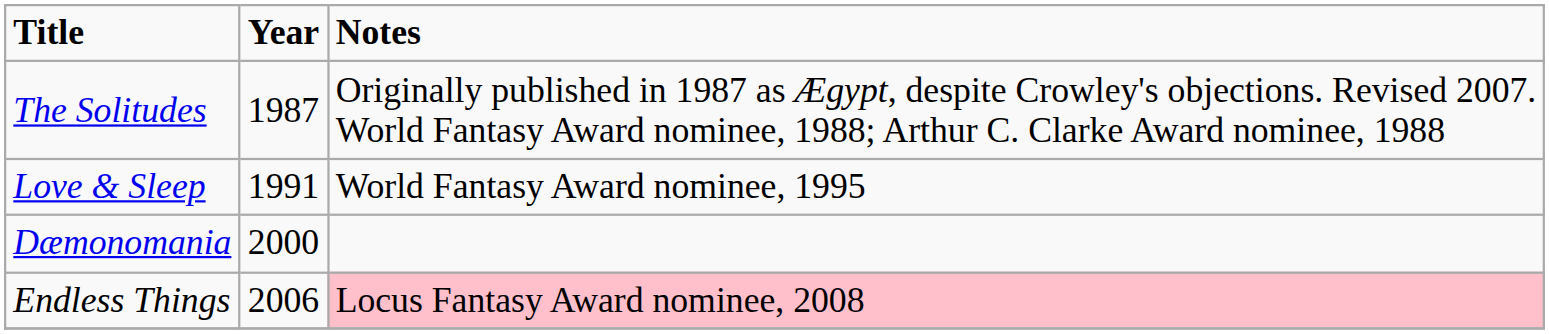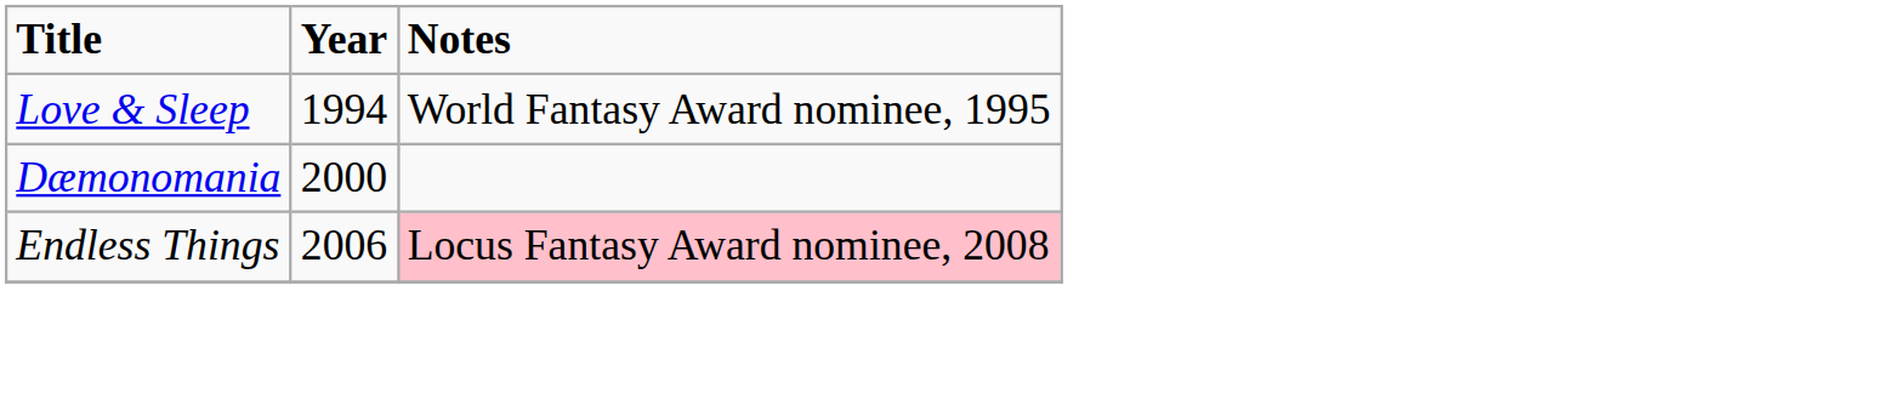- row: The Solitudes | 1987 | Originally published in 1987 as Ægypt, despite Crowley's objections. Revised 2007. World Fantasy Award nominee, 1988; Arthur C. Clarke Award nominee, 1988
Love & Sleep | Year: 1991 -> 1994
